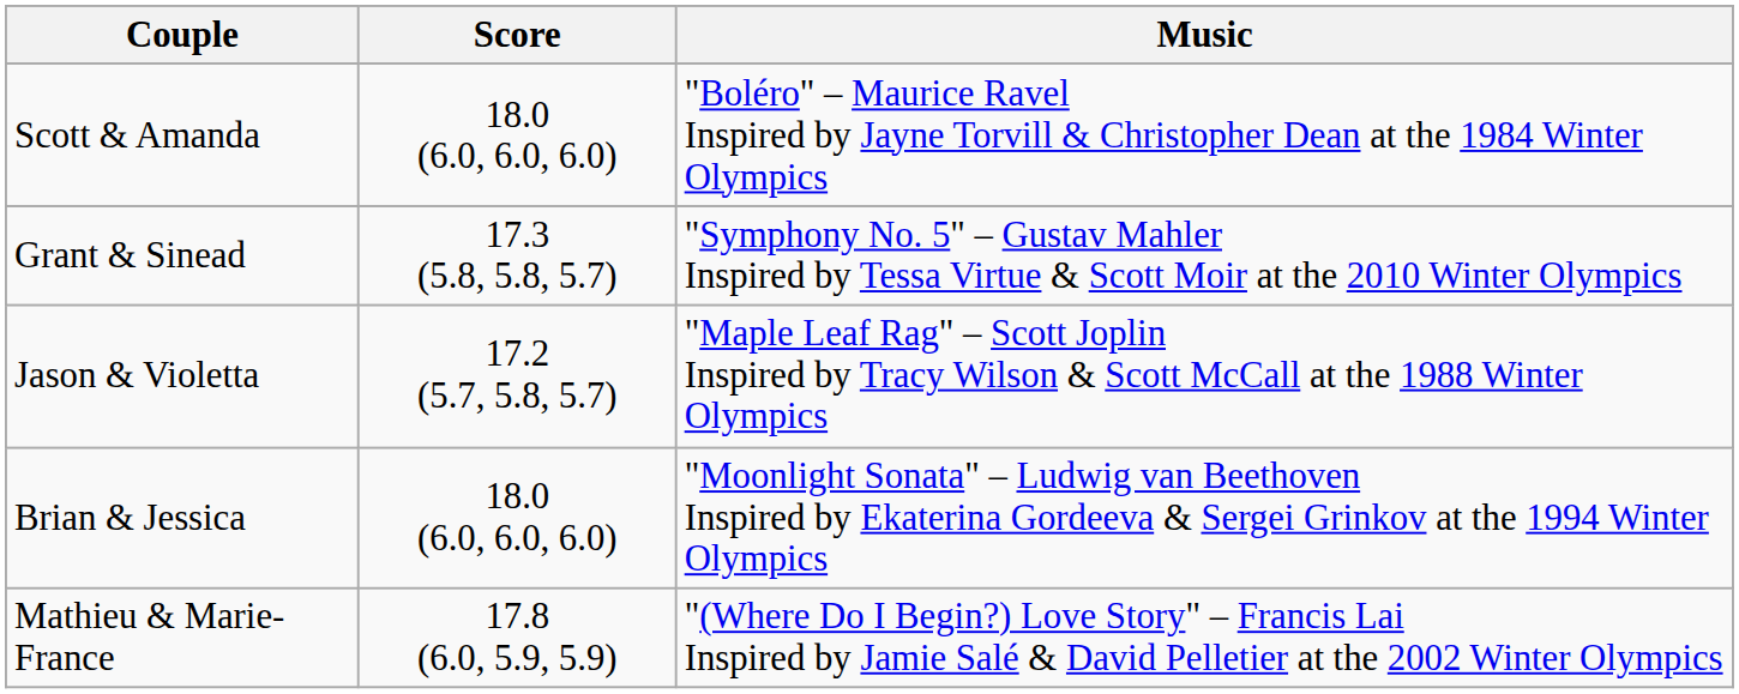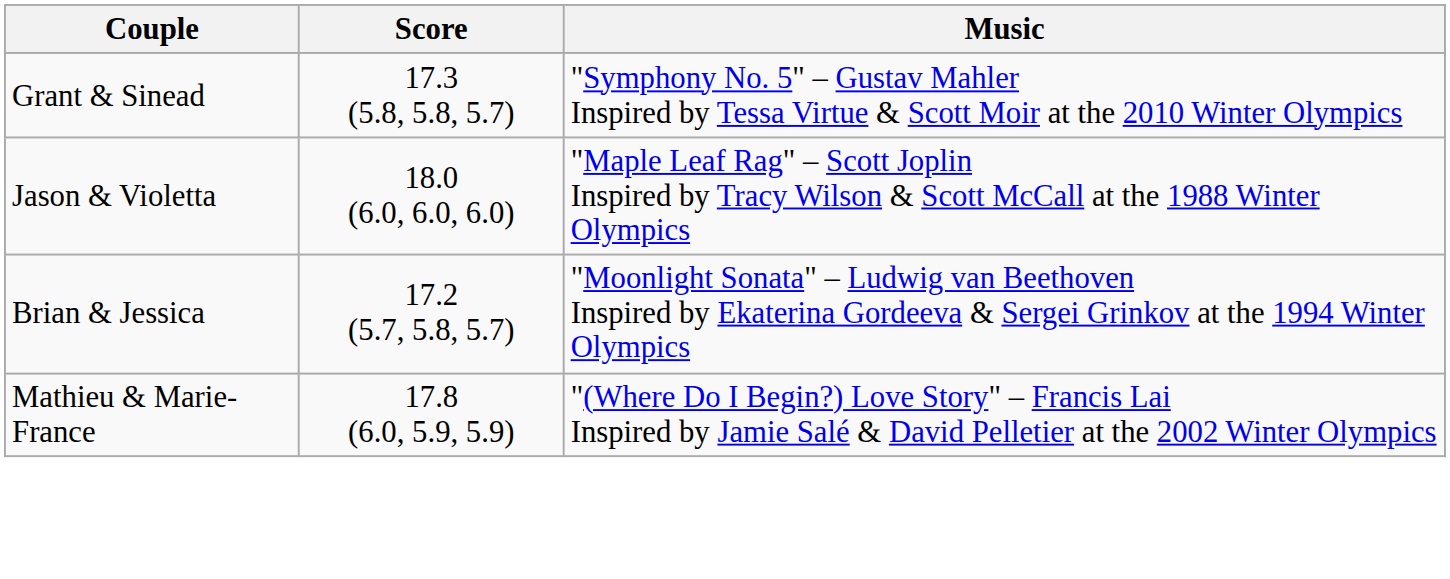- row: Scott & Amanda | 18.0 (6.0, 6.0, 6.0) | "Boléro" – Maurice Ravel Inspired by Jayne Torvill & Christopher Dean at the 1984 Winter Olympics
Jason & Violetta | Score: 17.2 (5.7, 5.8, 5.7) -> 18.0 (6.0, 6.0, 6.0)
Brian & Jessica | Score: 18.0 (6.0, 6.0, 6.0) -> 17.2 (5.7, 5.8, 5.7)
